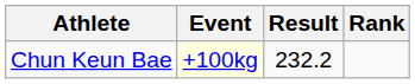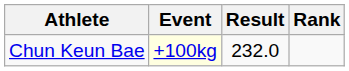Chun Keun Bae | Result: 232.2 -> 232.0
